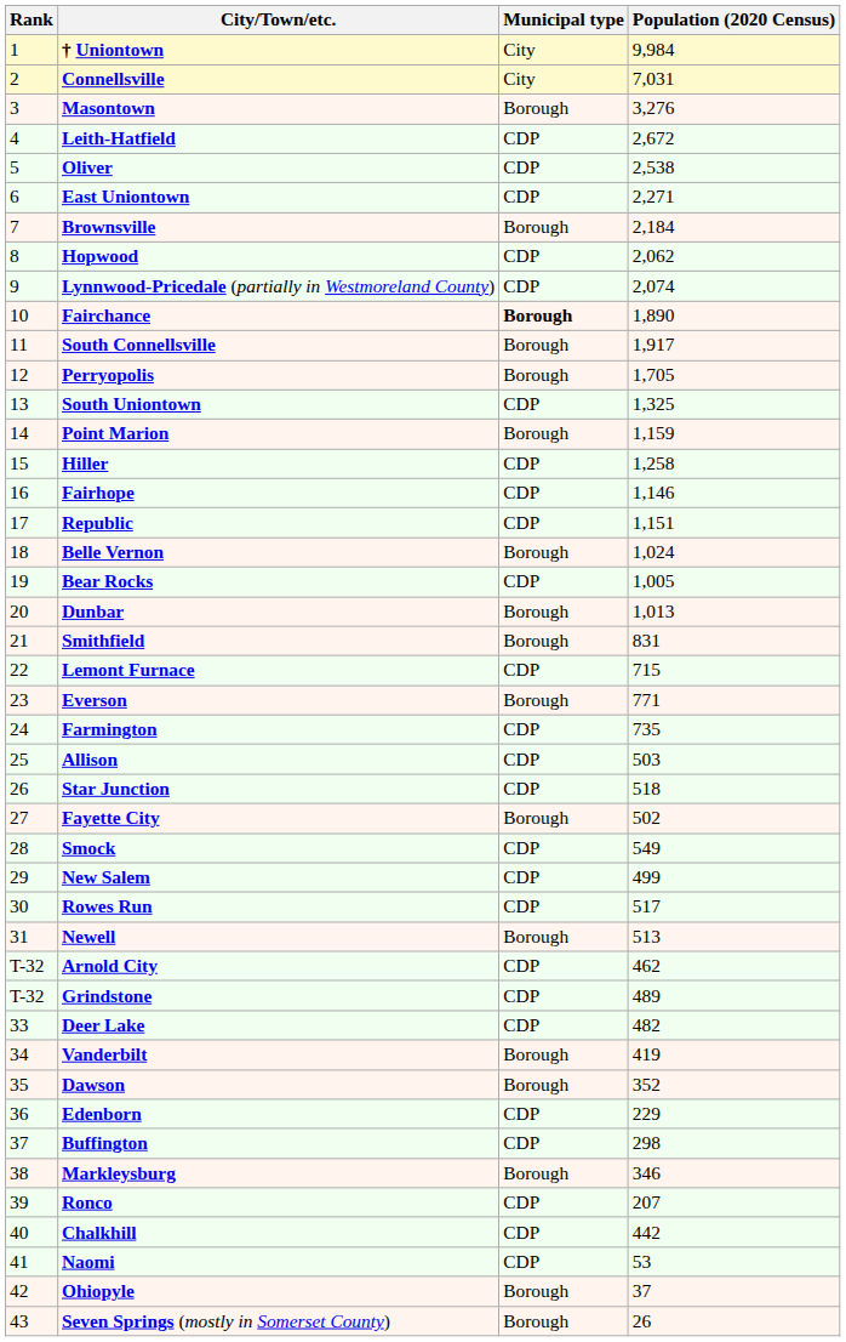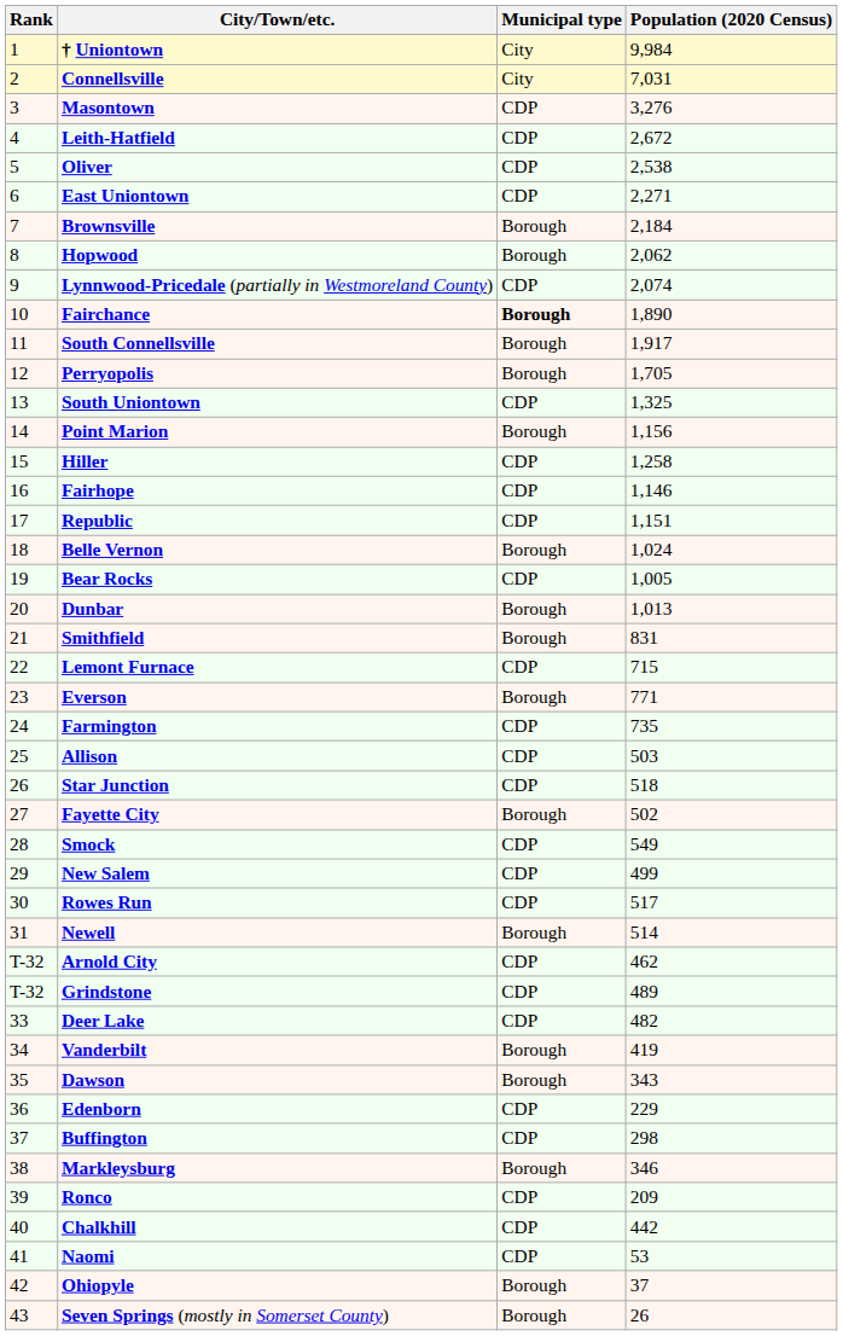Masontown | Municipal type: Borough -> CDP
Hopwood | Municipal type: CDP -> Borough
Point Marion | Population (2020 Census): 1,159 -> 1,156
Newell | Population (2020 Census): 513 -> 514
Dawson | Population (2020 Census): 352 -> 343
Ronco | Population (2020 Census): 207 -> 209
